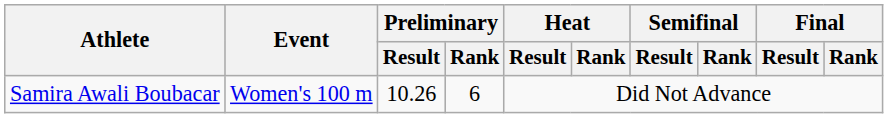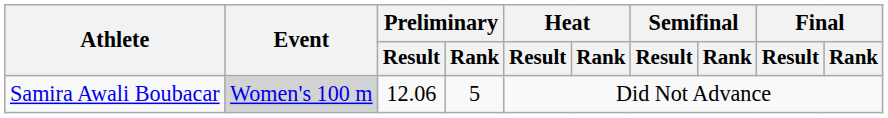Samira Awali Boubacar | Event: no background -> lightgrey background
Samira Awali Boubacar | Preliminary / Result: 10.26 -> 12.06
Samira Awali Boubacar | Preliminary / Rank: 6 -> 5
